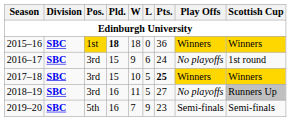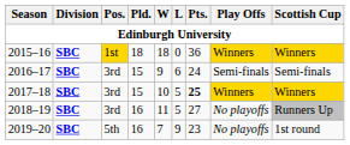2015–16 | Pld.: bold -> normal
2016–17 | Play Offs: No playoffs -> Semi-finals
2016–17 | Scottish Cup: 1st round -> Semi-finals
2019–20 | Play Offs: Semi-finals -> No playoffs
2019–20 | Scottish Cup: Semi-finals -> 1st round
